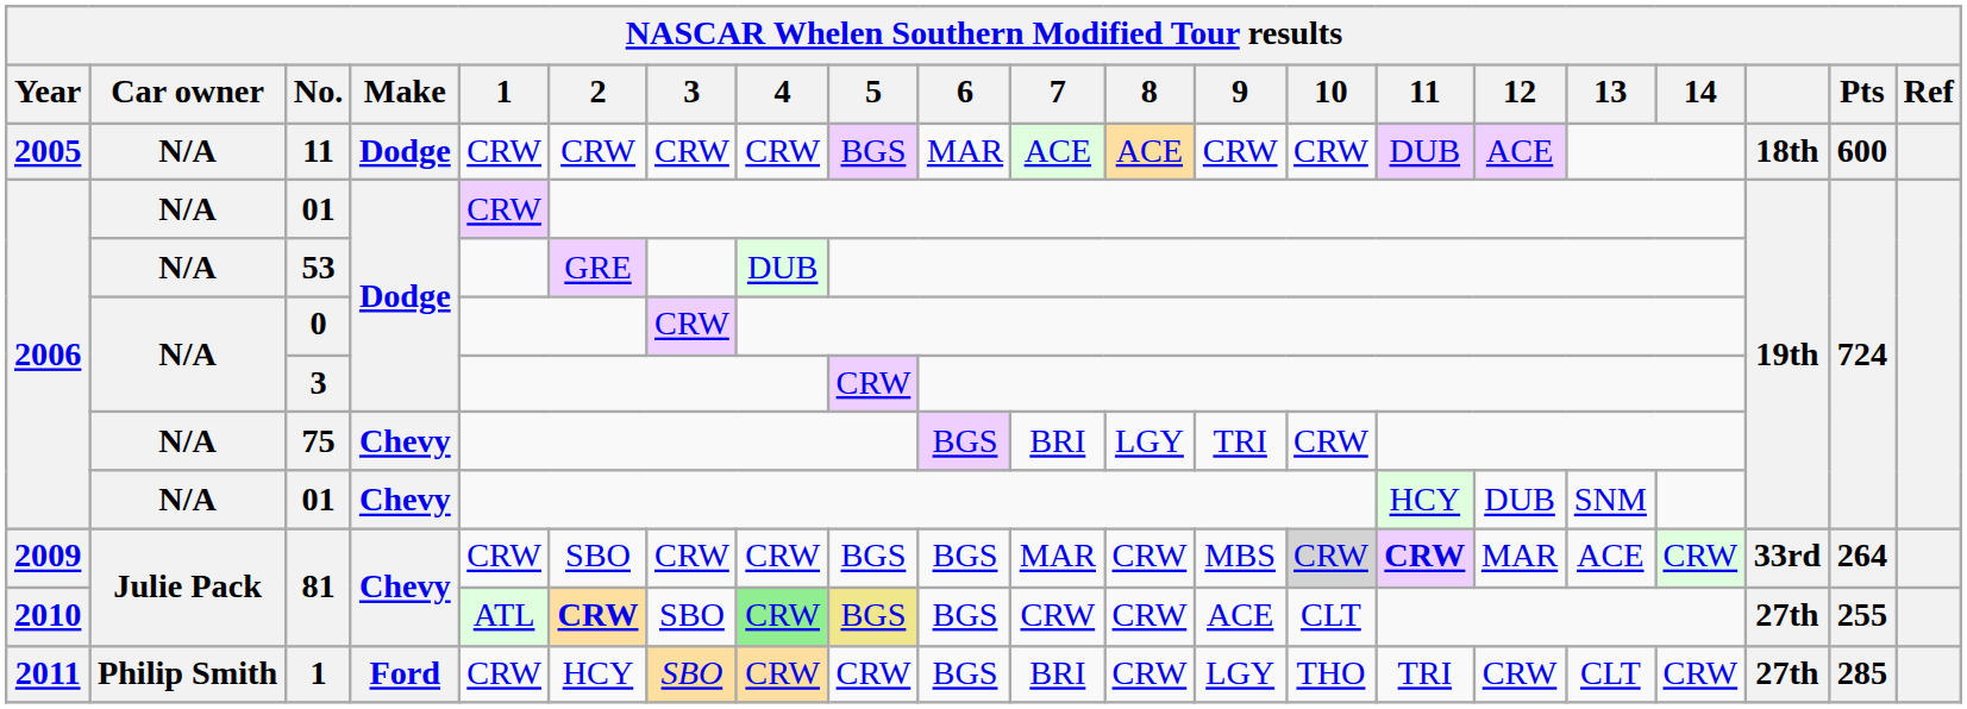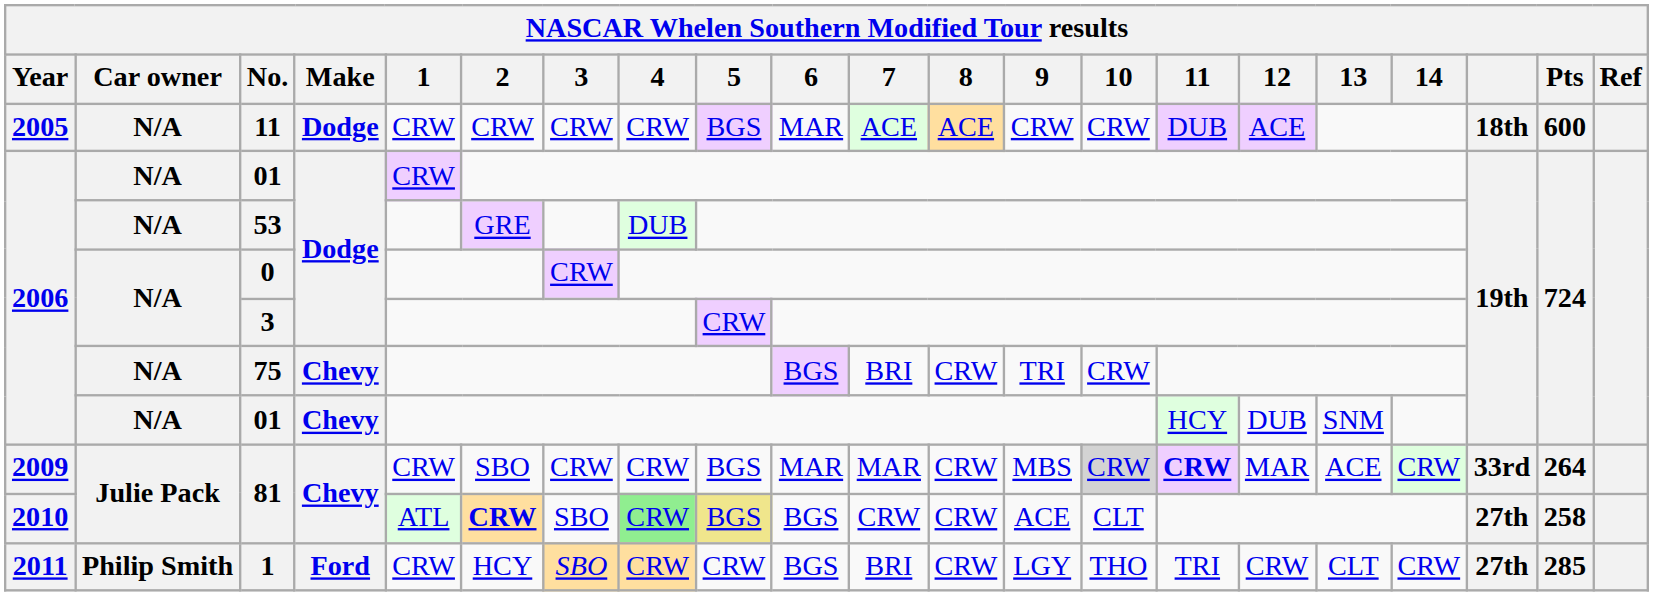75 | 8: LGY -> CRW
2009 / 81 | 6: BGS -> MAR
2010 / 81 | Pts: 255 -> 258
